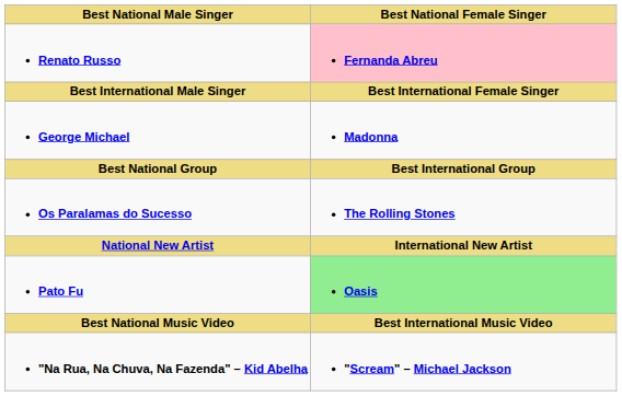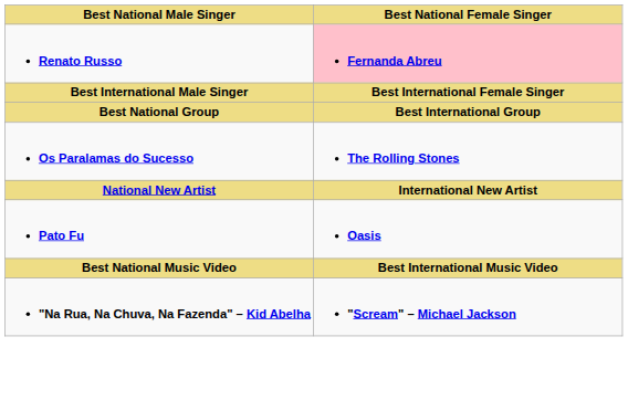- row: George Michael | Madonna
Pato Fu | Best National Female Singer: lightgreen background -> no background
